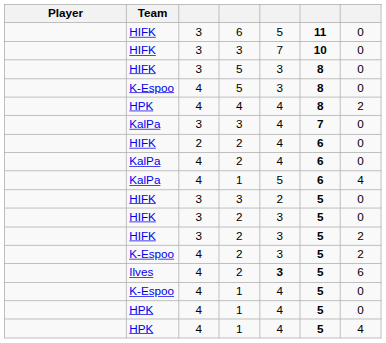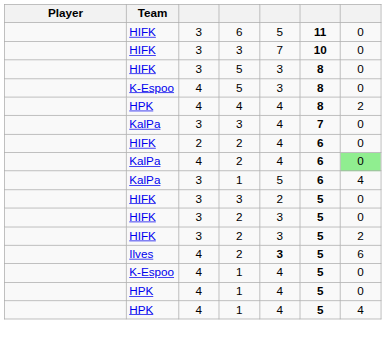KalPa / 2 | column 7: no background -> lightgreen background
KalPa / 1 | column 3: 4 -> 3
- row: K-Espoo | 4 | 2 | 3 | 5 | 2
